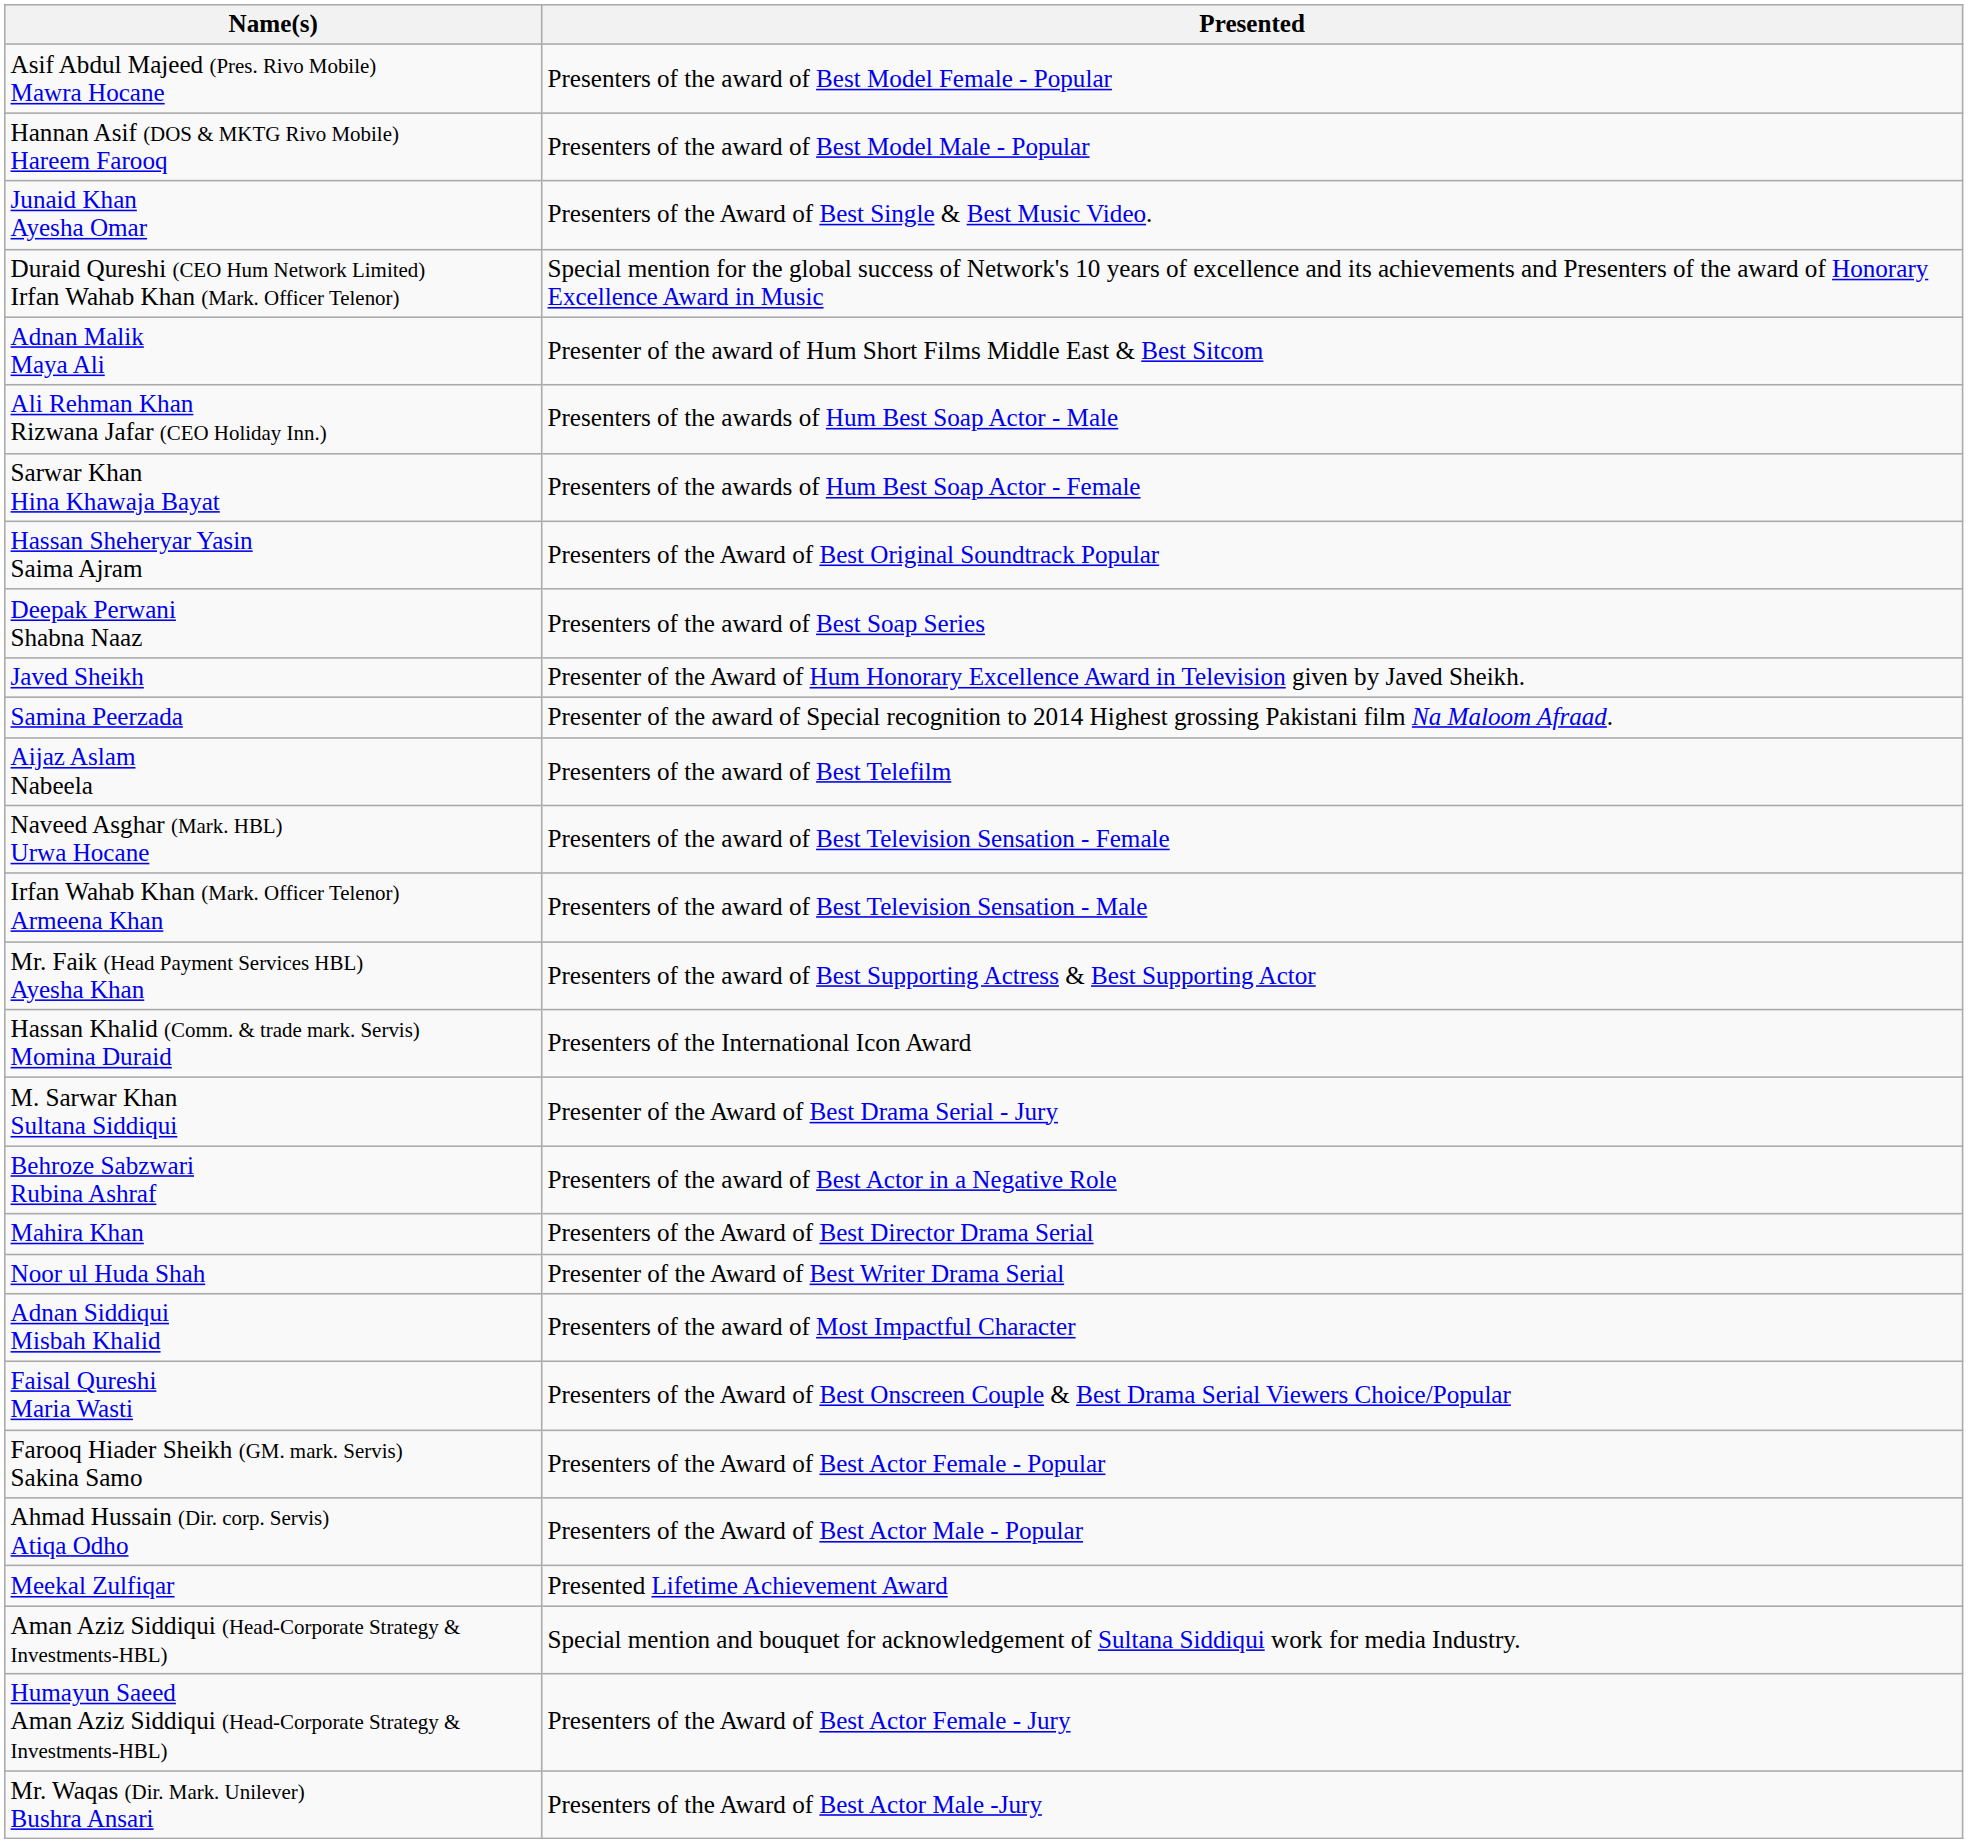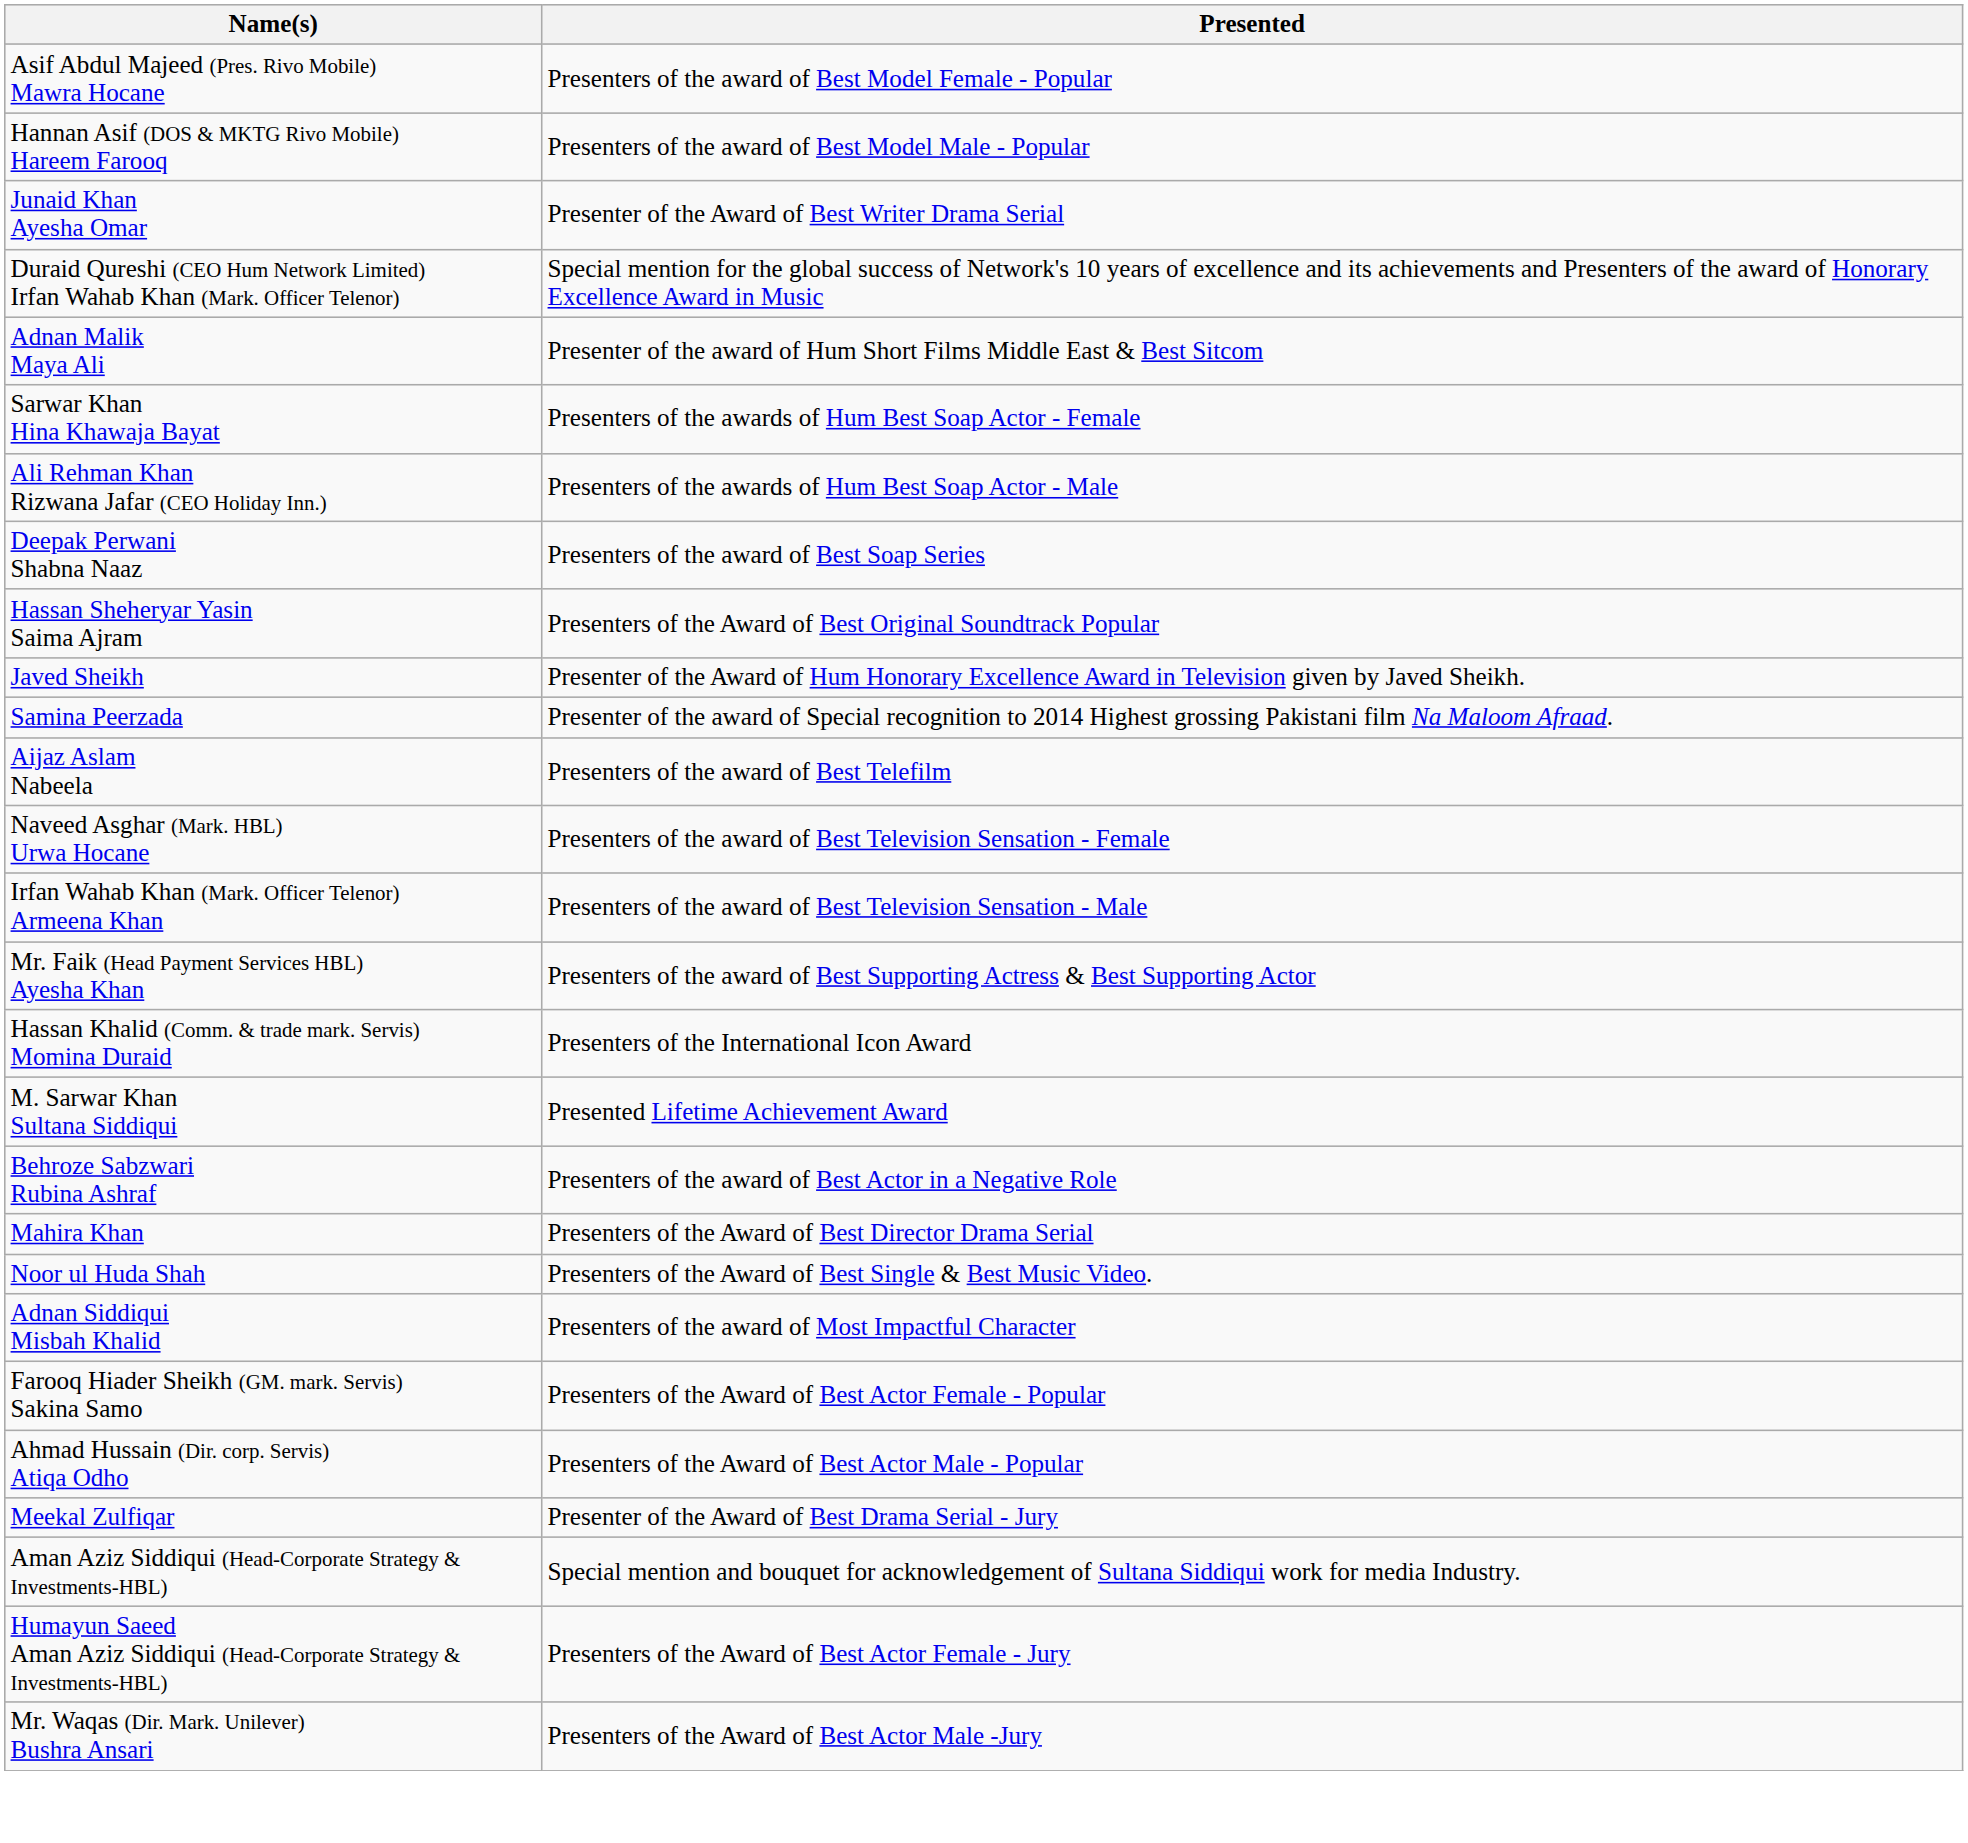Junaid Khan Ayesha Omar | Presented: Presenters of the Award of Best Single & Best Music Video. -> Presenter of the Award of Best Writer Drama Serial
rows swapped: Sarwar Khan Hina Khawaja Bayat <-> Ali Rehman Khan Rizwana Jafar (CEO Holiday Inn.)
rows swapped: Deepak Perwani Shabna Naaz <-> Hassan Sheheryar Yasin Saima Ajram
M. Sarwar Khan Sultana Siddiqui | Presented: Presenter of the Award of Best Drama Serial - Jury -> Presented Lifetime Achievement Award
Noor ul Huda Shah | Presented: Presenter of the Award of Best Writer Drama Serial -> Presenters of the Award of Best Single & Best Music Video.
- row: Faisal Qureshi Maria Wasti | Presenters of the Award of Best Onscreen Couple & Best Drama Serial Viewers Choice/Popular
Meekal Zulfiqar | Presented: Presented Lifetime Achievement Award -> Presenter of the Award of Best Drama Serial - Jury
